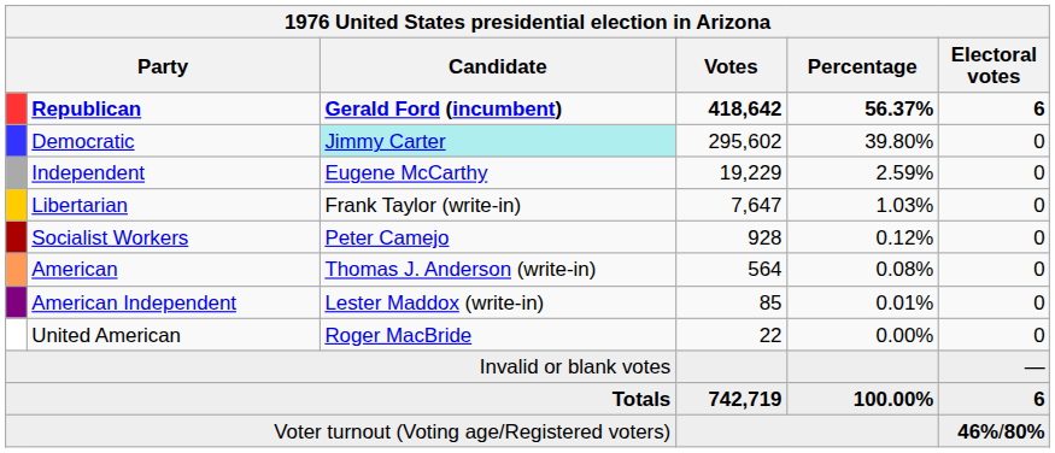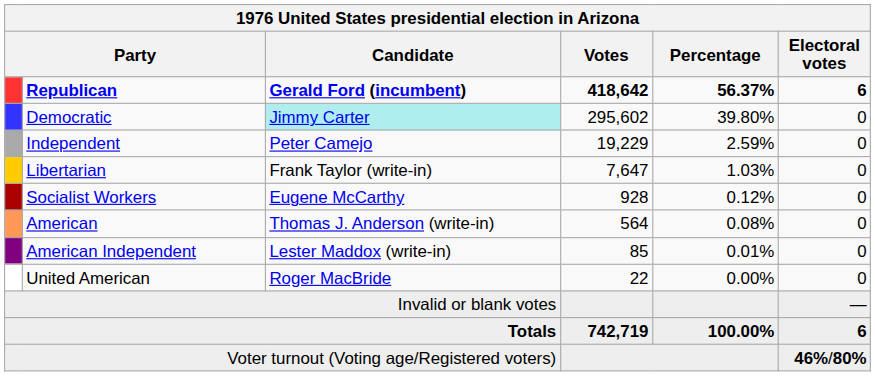Independent | Candidate: Eugene McCarthy -> Peter Camejo
Socialist Workers | Candidate: Peter Camejo -> Eugene McCarthy
